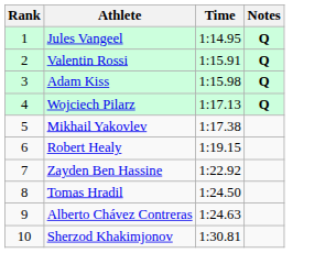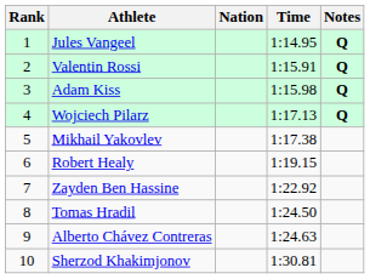+ column: Nation
